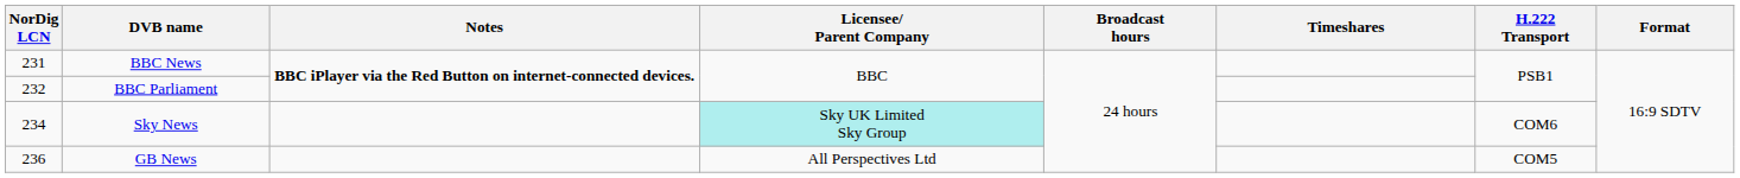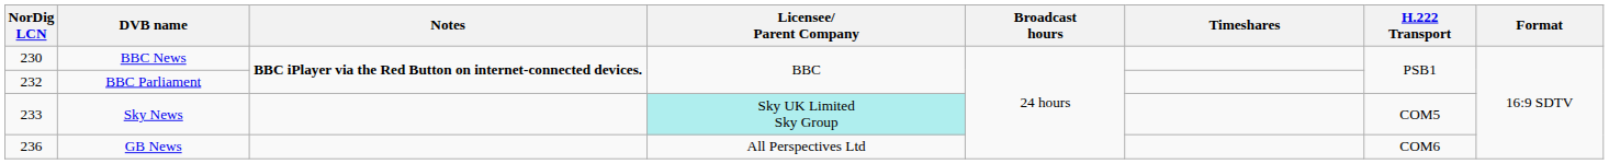BBC News | NorDig LCN: 231 -> 230
Sky News | NorDig LCN: 234 -> 233
Sky News | H.222 Transport: COM6 -> COM5
GB News | H.222 Transport: COM5 -> COM6
